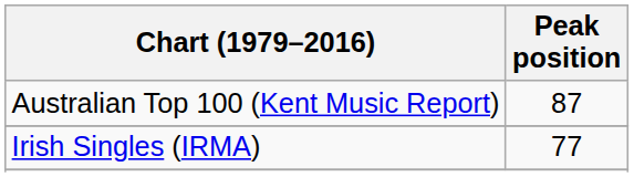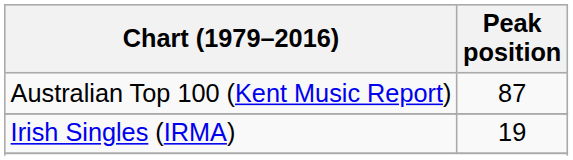Irish Singles (IRMA) | Peak position: 77 -> 19
